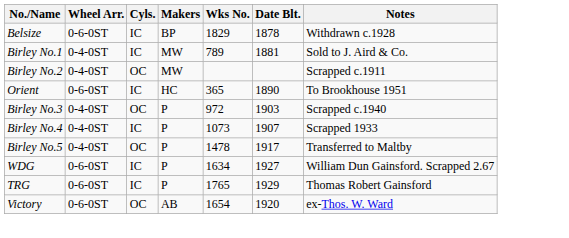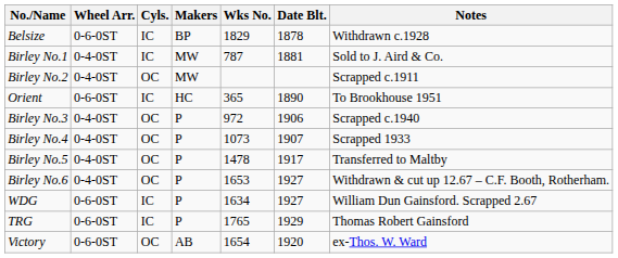Birley No.1 | Wks No.: 789 -> 787
Birley No.3 | Date Blt.: 1903 -> 1906
Birley No.4 | Cyls.: IC -> OC
+ row: Birley No.6 | 0-4-0ST | OC | P | 1653 | 1927 | Withdrawn & cut up 12.67 – C.F. Booth, Rotherham.
